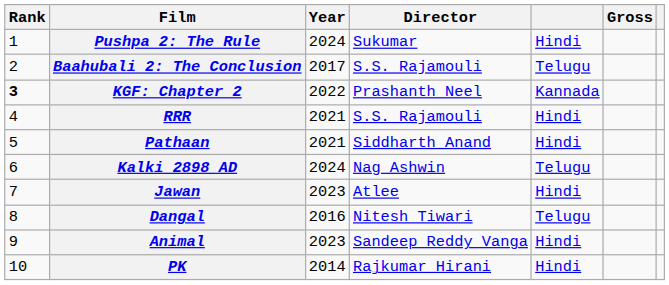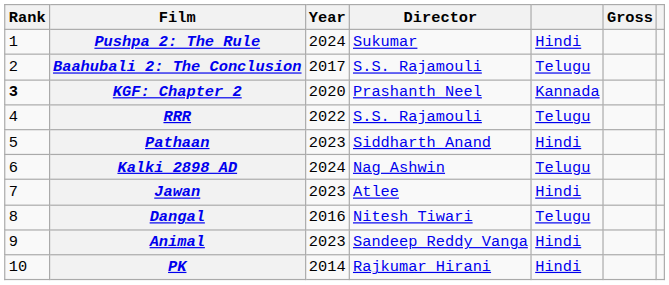KGF: Chapter 2 | Year: 2022 -> 2020
RRR | Year: 2021 -> 2022
RRR | column 5: Hindi -> Telugu
Pathaan | Year: 2021 -> 2023
